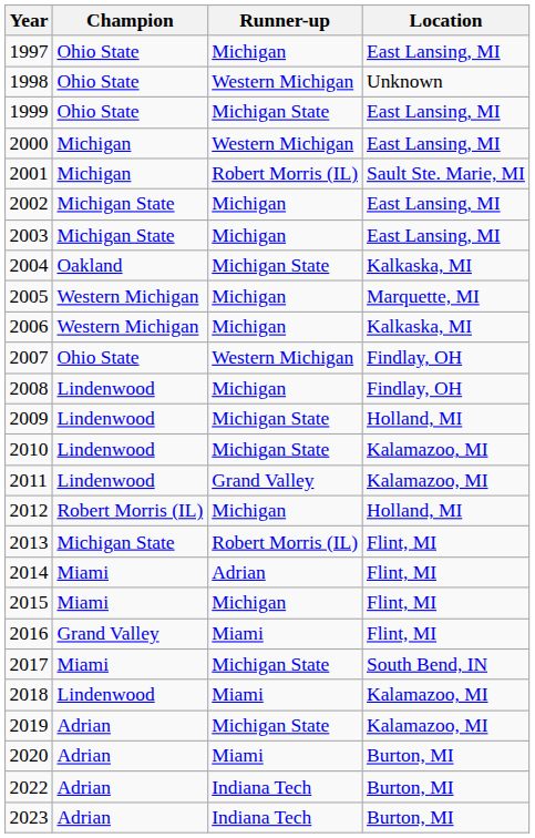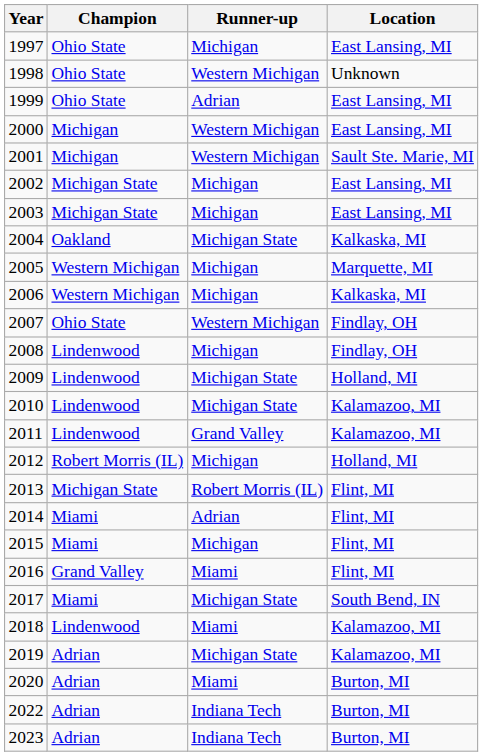1999 | Runner-up: Michigan State -> Adrian
2001 | Runner-up: Robert Morris (IL) -> Western Michigan
